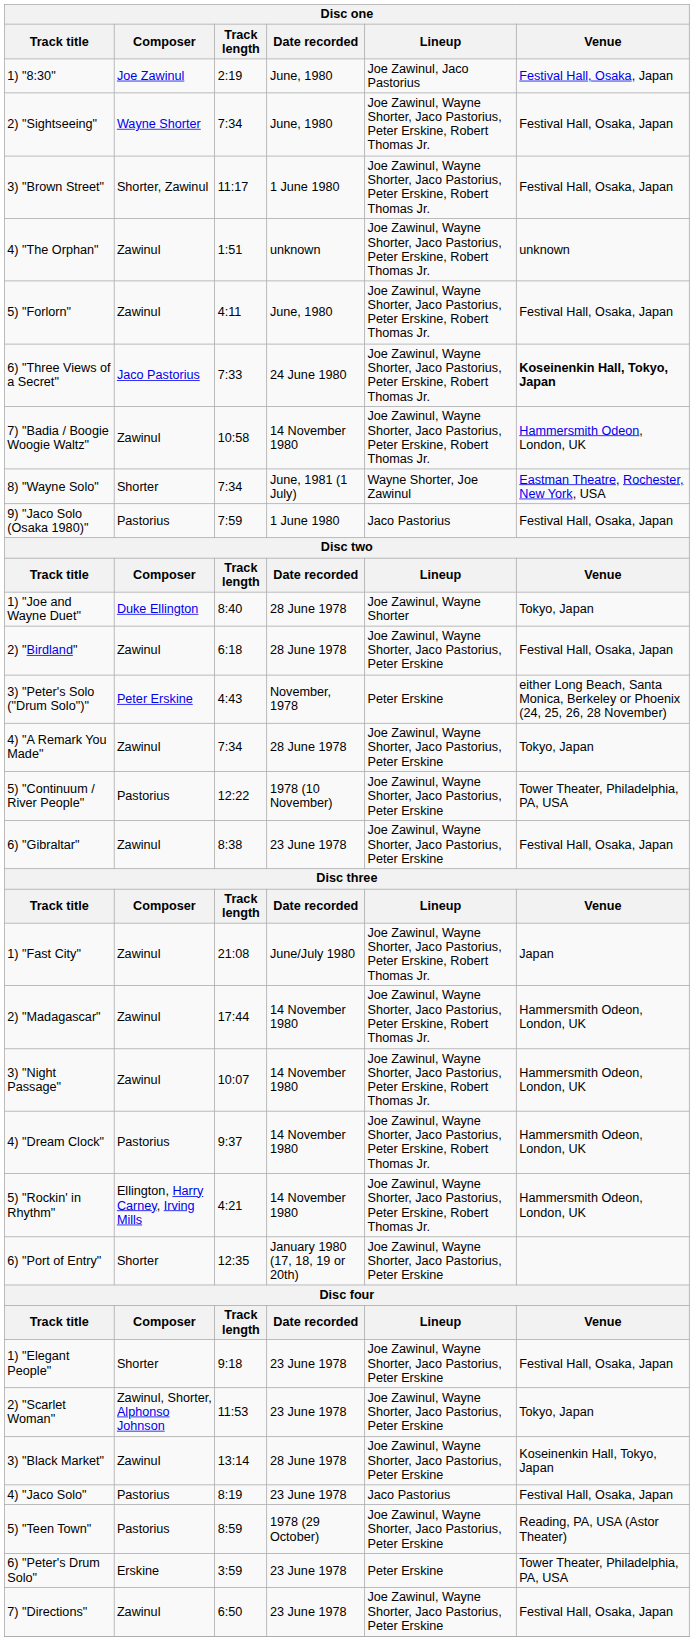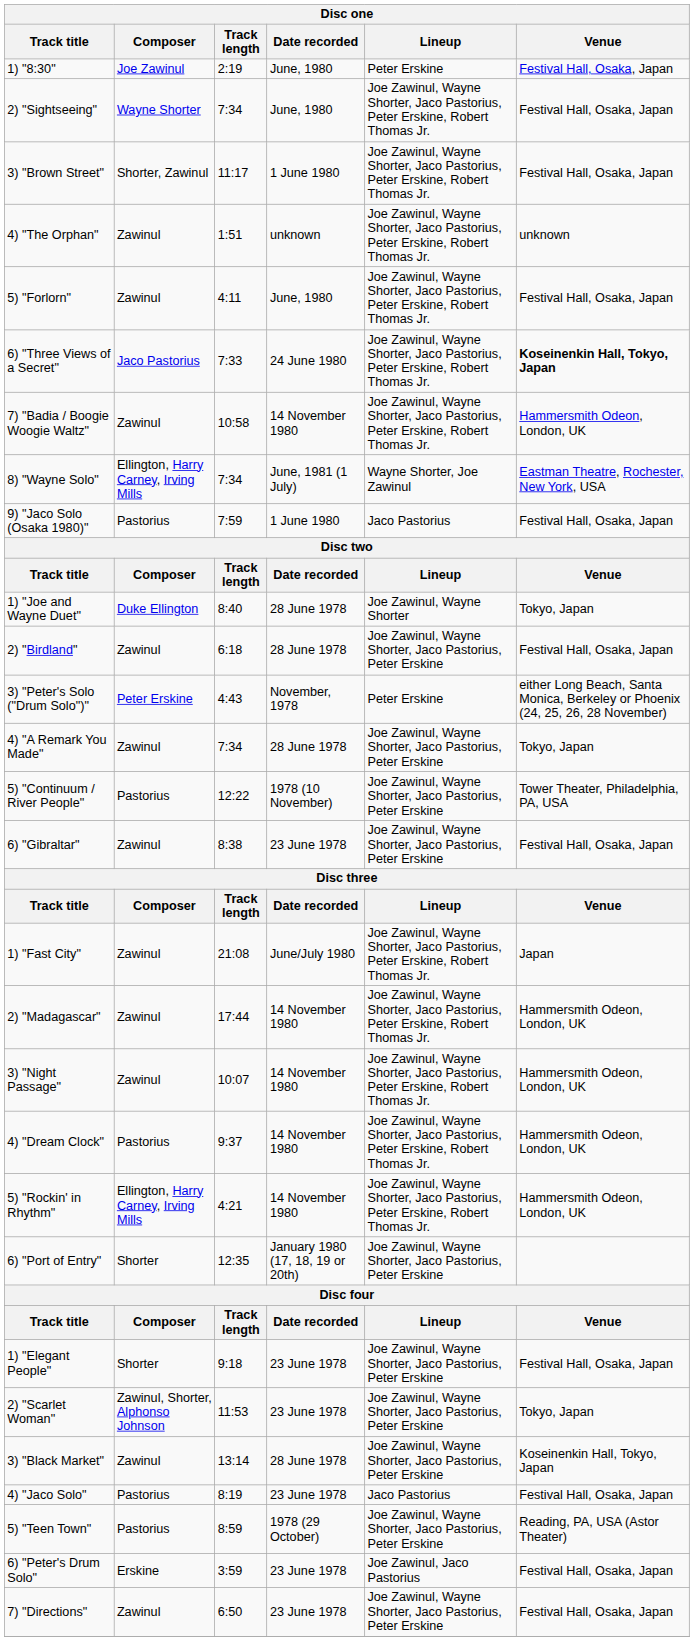1) "8:30" | Lineup: Joe Zawinul, Jaco Pastorius -> Peter Erskine
8) "Wayne Solo" | Composer: Shorter -> Ellington, Harry Carney, Irving Mills
6) "Peter's Drum Solo" | Lineup: Peter Erskine -> Joe Zawinul, Jaco Pastorius
6) "Peter's Drum Solo" | Venue: Tower Theater, Philadelphia, PA, USA -> Festival Hall, Osaka, Japan
